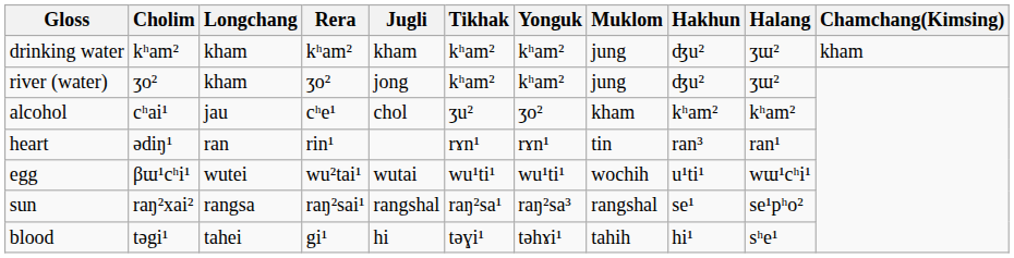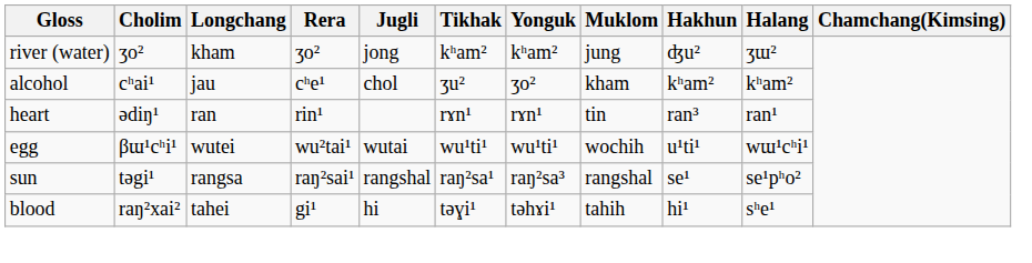- row: drinking water | kʰam² | kham | kʰam² | kham | kʰam² | kʰam² | jung | ʤu² | ʒɯ² | kham
sun | Cholim: raŋ²xai² -> təgi¹
blood | Cholim: təgi¹ -> raŋ²xai²
